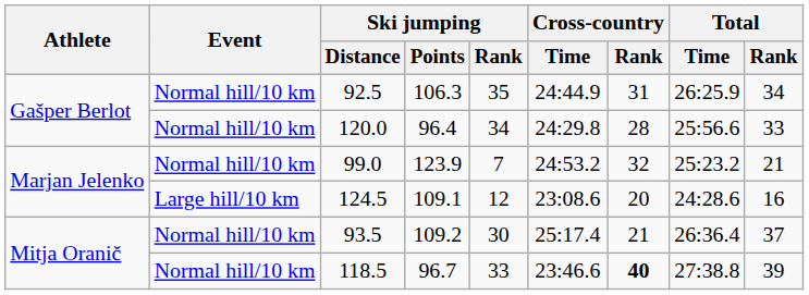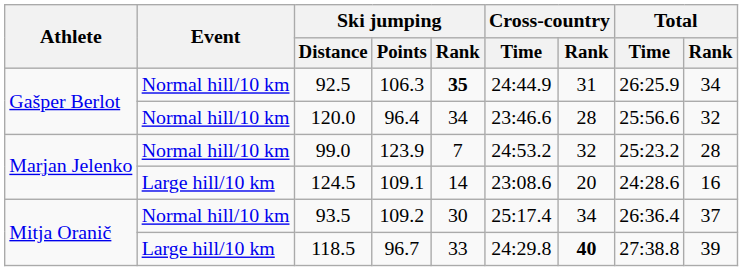92.5 | Ski jumping / Rank: normal -> bold
120.0 | Cross-country / Time: 24:29.8 -> 23:46.6
120.0 | Total / Rank: 33 -> 32
99.0 | Total / Rank: 21 -> 28
124.5 | Ski jumping / Rank: 12 -> 14
93.5 | Cross-country / Rank: 21 -> 34
118.5 | Event: Normal hill/10 km -> Large hill/10 km
118.5 | Cross-country / Time: 23:46.6 -> 24:29.8
